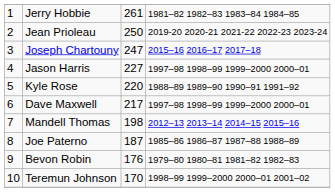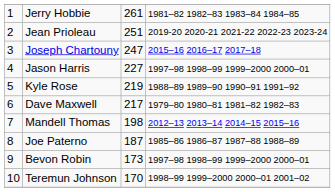Jean Prioleau | column 3: 250 -> 251
Kyle Rose | column 3: 220 -> 219
Dave Maxwell | column 4: 1997–98 1998–99 1999–2000 2000–01 -> 1979–80 1980–81 1981–82 1982–83
Bevon Robin | column 3: 176 -> 173
Bevon Robin | column 4: 1979–80 1980–81 1981–82 1982–83 -> 1997–98 1998–99 1999–2000 2000–01
